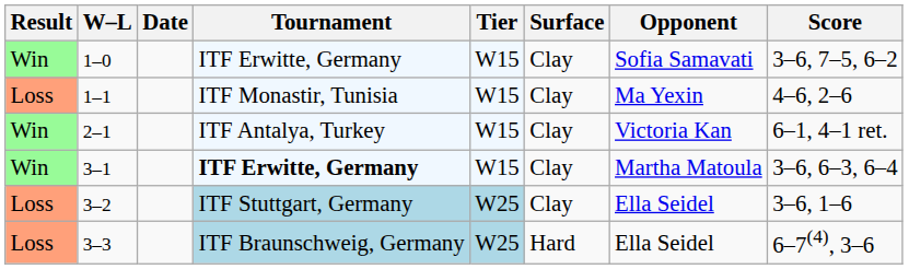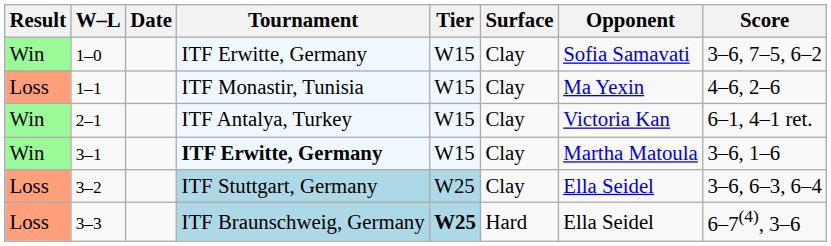3–1 | Score: 3–6, 6–3, 6–4 -> 3–6, 1–6
3–2 | Score: 3–6, 1–6 -> 3–6, 6–3, 6–4
3–3 | Tier: normal -> bold
